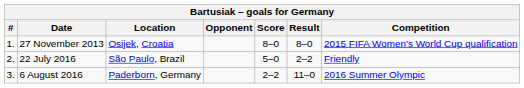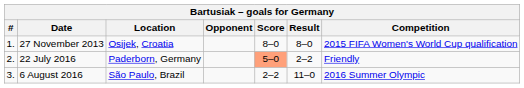22 July 2016 | Location: São Paulo, Brazil -> Paderborn, Germany
22 July 2016 | Score: no background -> lightsalmon background
6 August 2016 | Location: Paderborn, Germany -> São Paulo, Brazil
